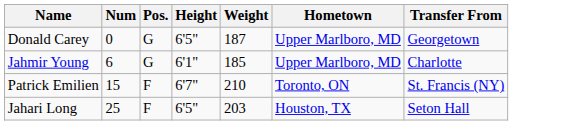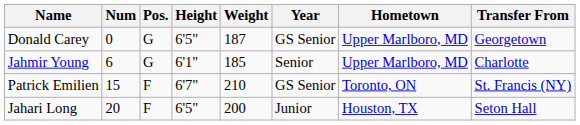+ column: Year | GS Senior | Senior | GS Senior | Junior
Jahari Long | Num: 25 -> 20
Jahari Long | Weight: 203 -> 200
